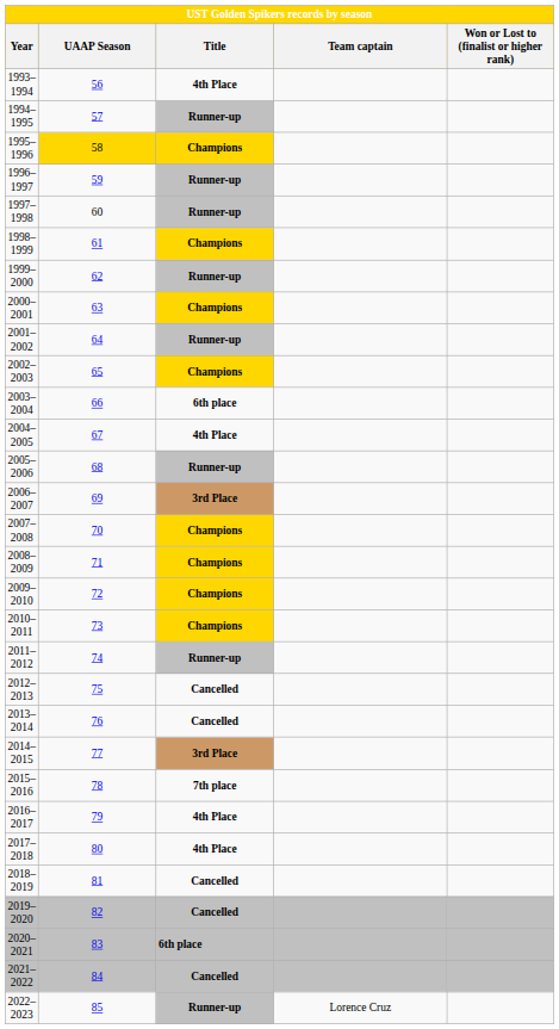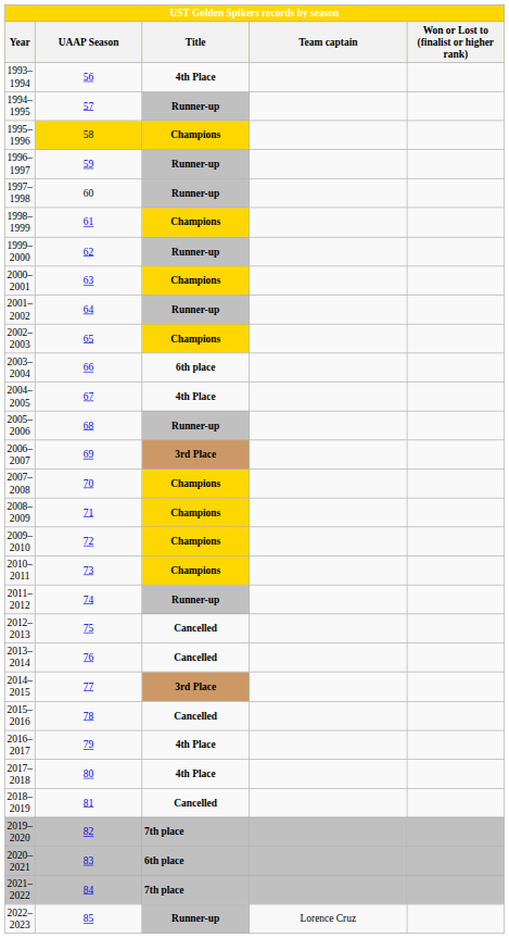2015–2016 | Title: 7th place -> Cancelled
2019–2020 | Title: Cancelled -> 7th place
2021–2022 | Title: Cancelled -> 7th place
